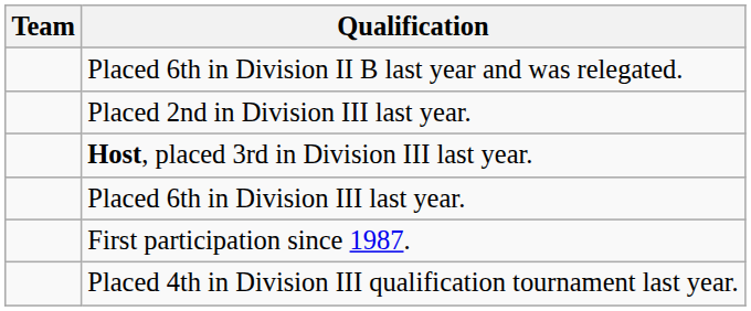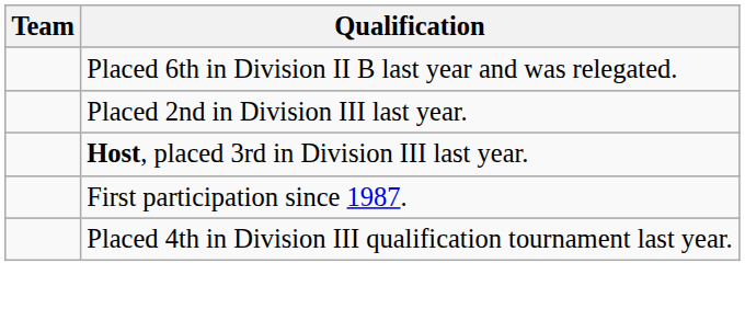- row: Placed 6th in Division III last year.
